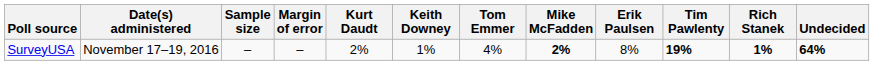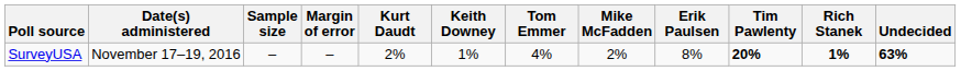SurveyUSA | Mike McFadden: bold -> normal
SurveyUSA | Tim Pawlenty: 19% -> 20%
SurveyUSA | Undecided: 64% -> 63%
